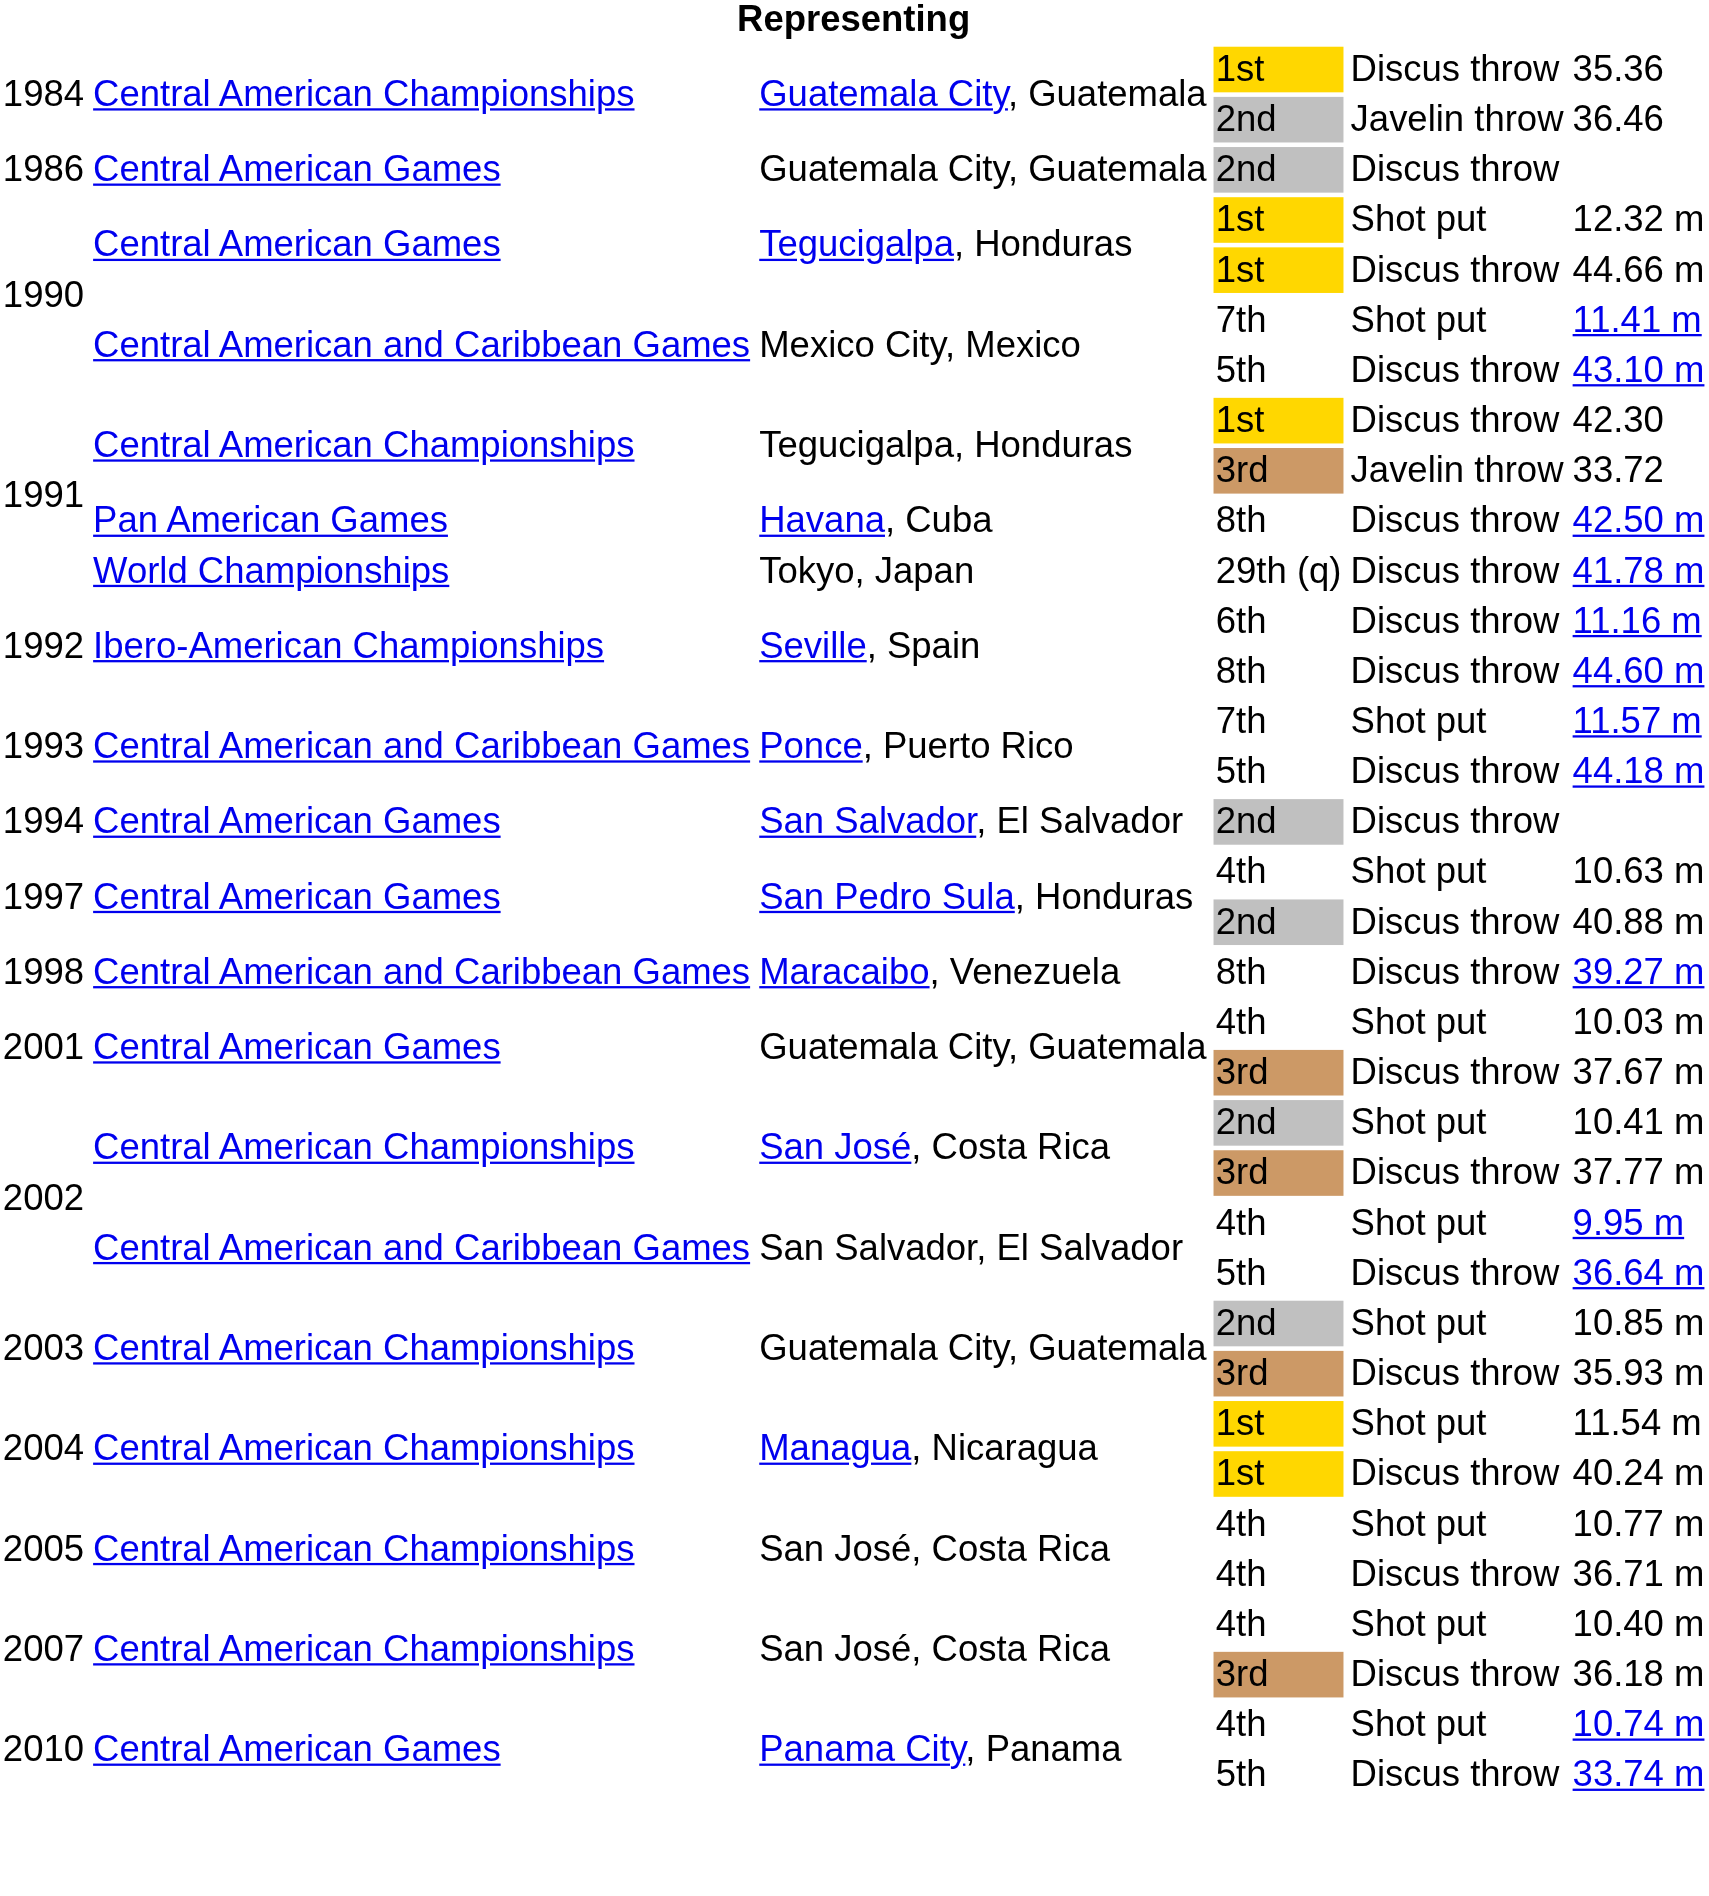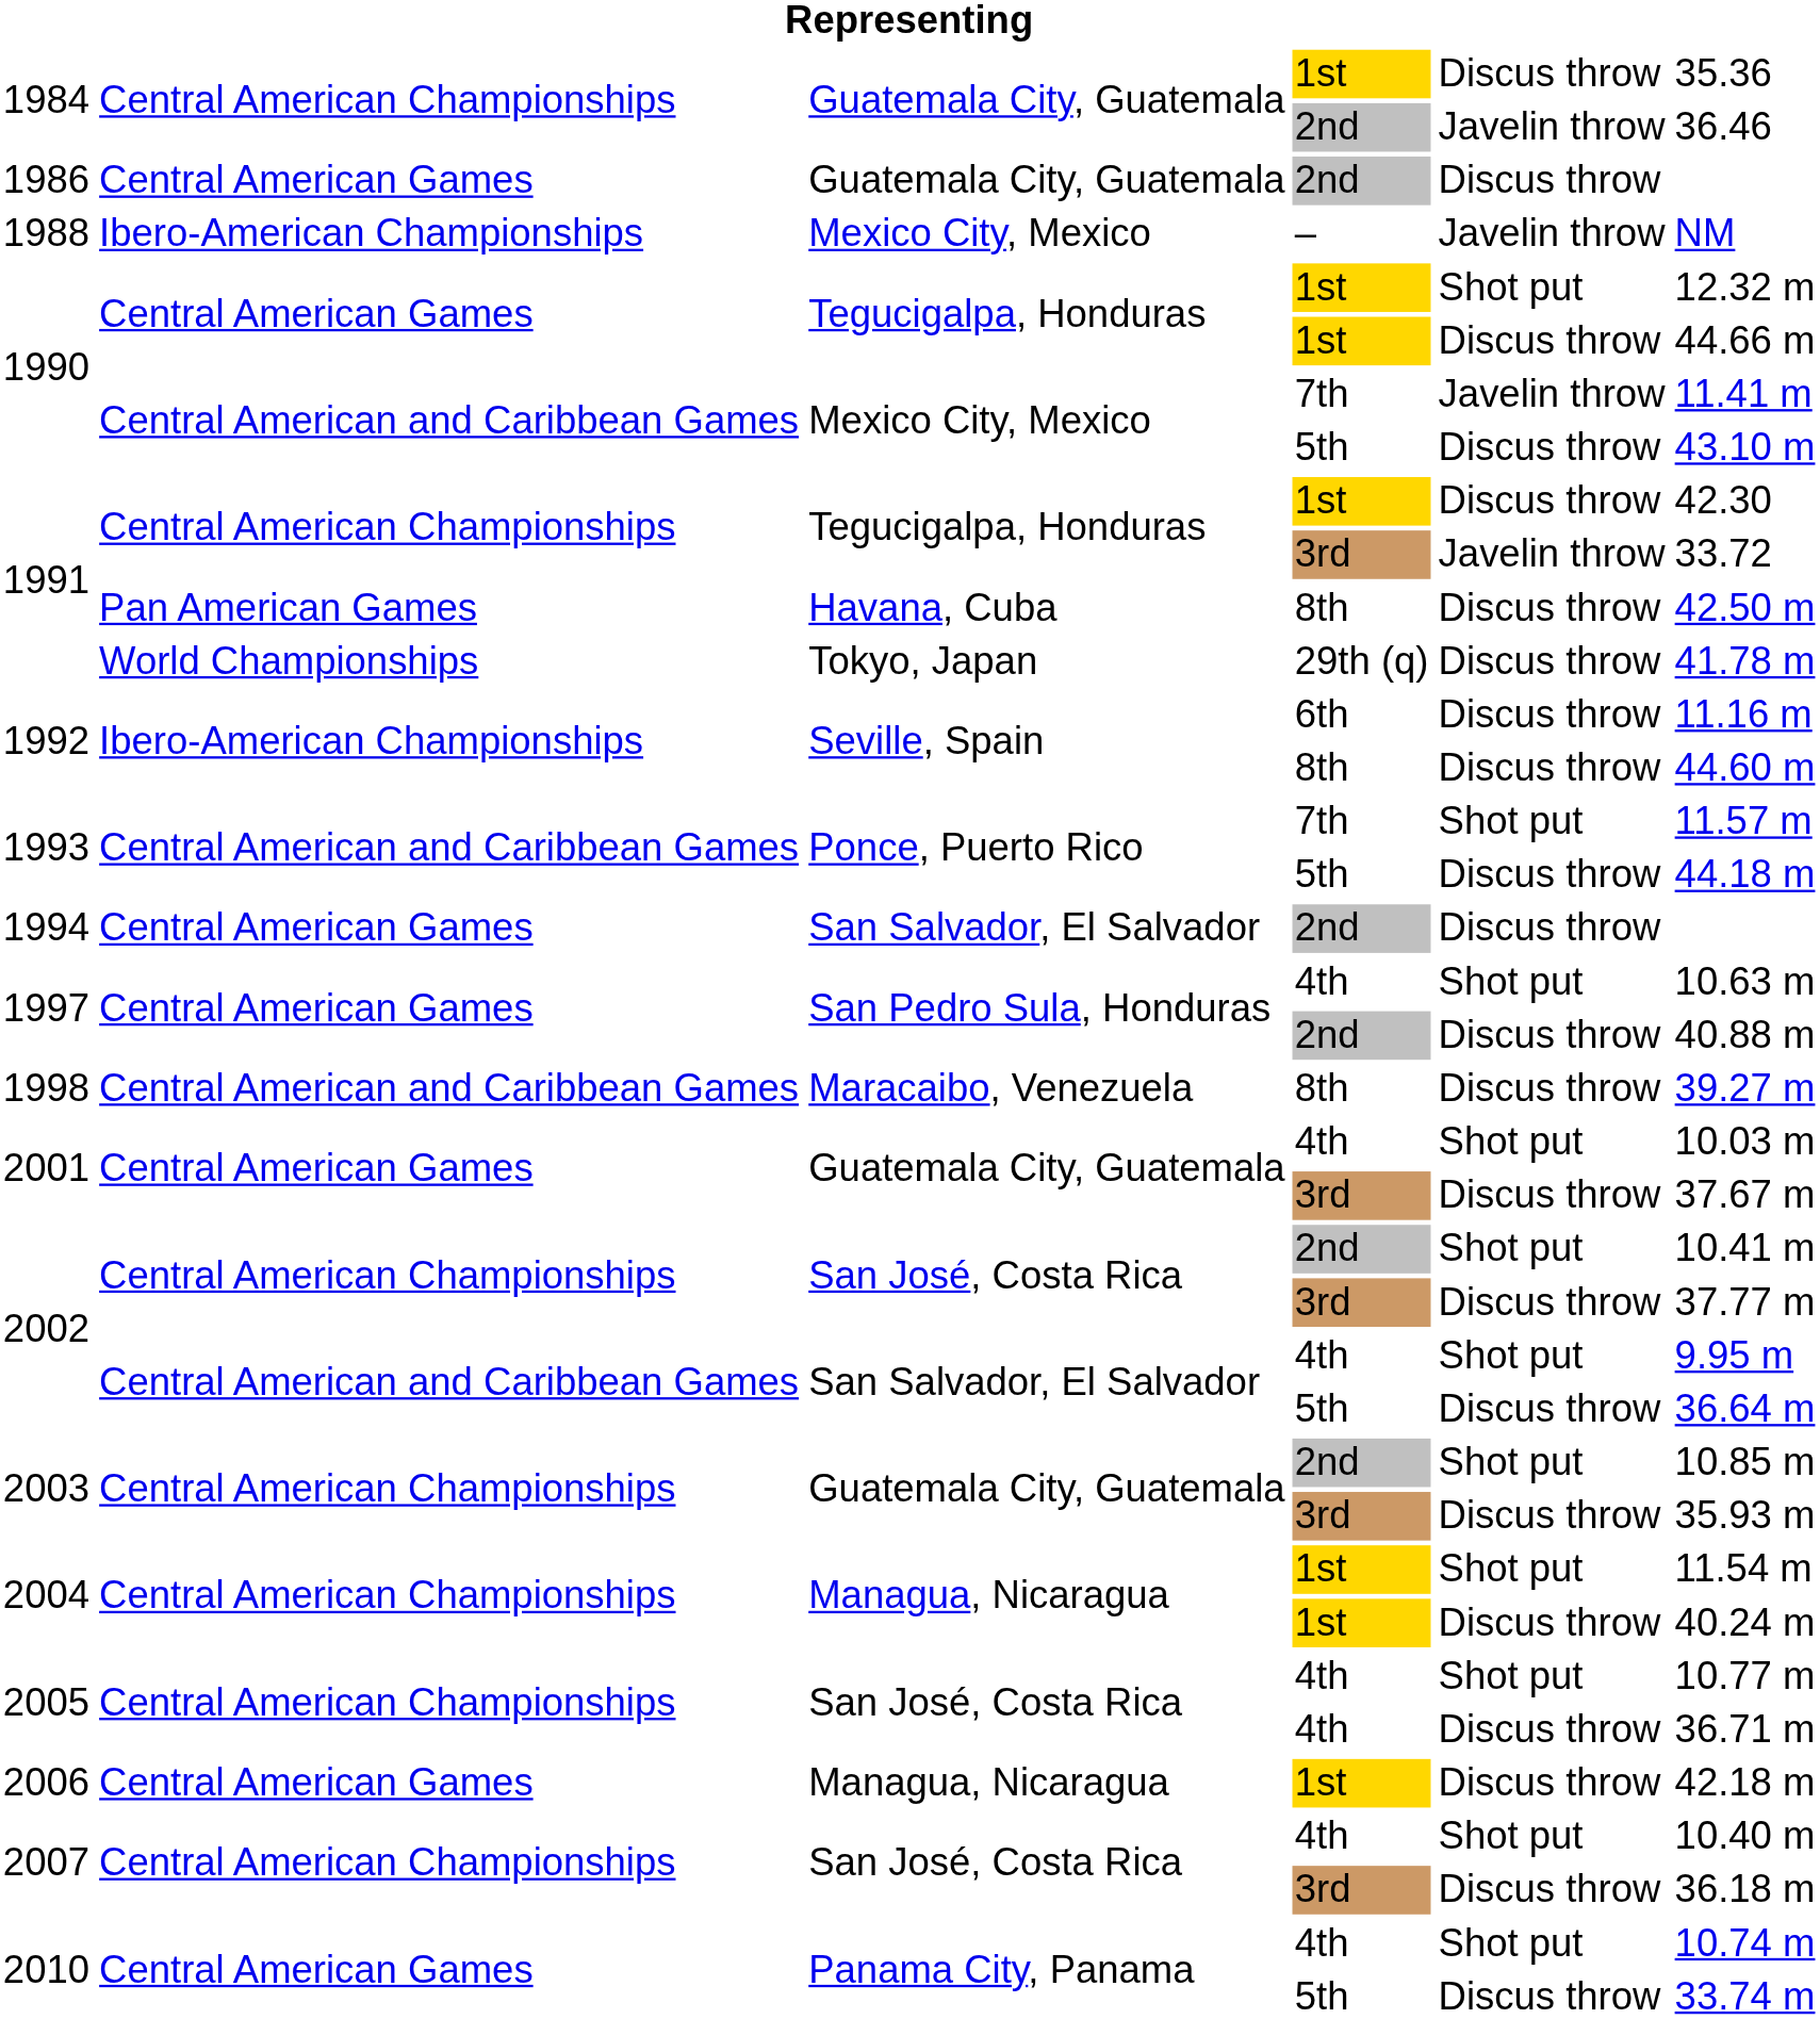+ row: 1988 | Ibero-American Championships | Mexico City, Mexico | – | Javelin throw | NM
1990 / 7th | column 5: Shot put -> Javelin throw
+ row: 2006 | Central American Games | Managua, Nicaragua | 1st | Discus throw | 42.18 m
